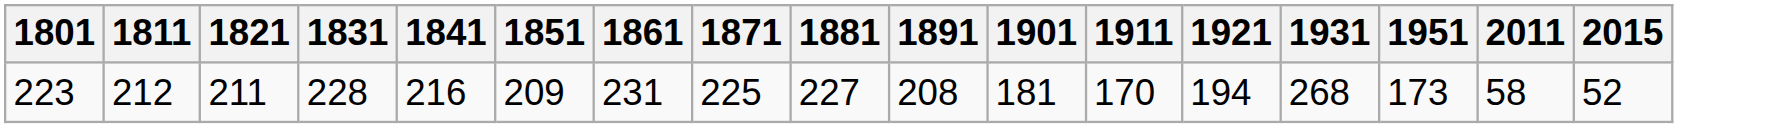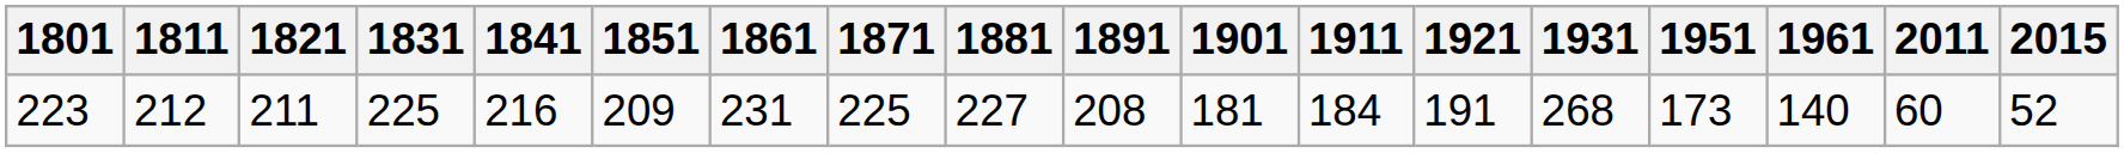+ column: 1961 | 140
223 | 1831: 228 -> 225
223 | 1911: 170 -> 184
223 | 1921: 194 -> 191
223 | 2011: 58 -> 60
